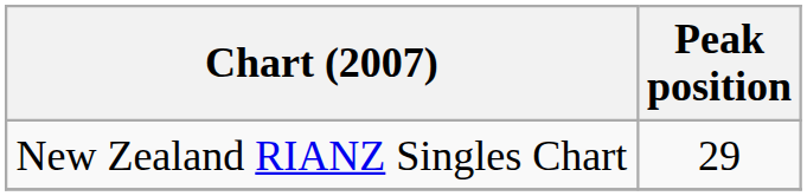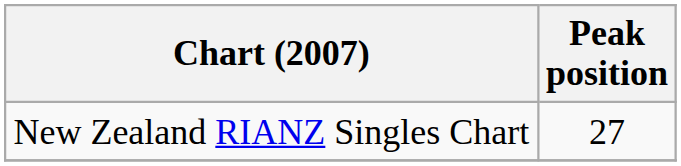New Zealand RIANZ Singles Chart | Peak position: 29 -> 27
